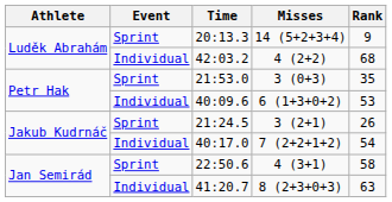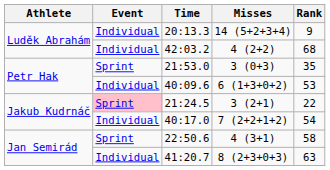20:13.3 | Event: Sprint -> Individual
21:24.5 | Event: no background -> pink background
21:24.5 | Rank: 26 -> 22
